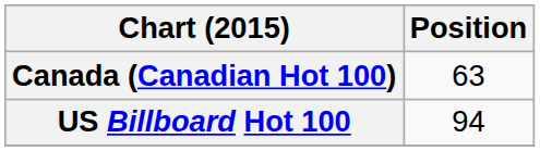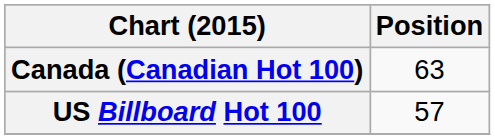US Billboard Hot 100 | Position: 94 -> 57
